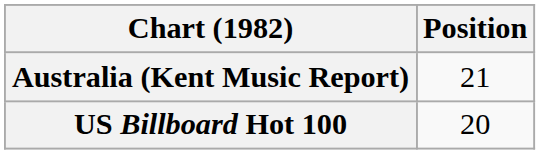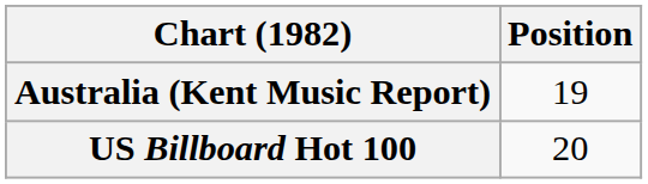Australia (Kent Music Report) | Position: 21 -> 19
